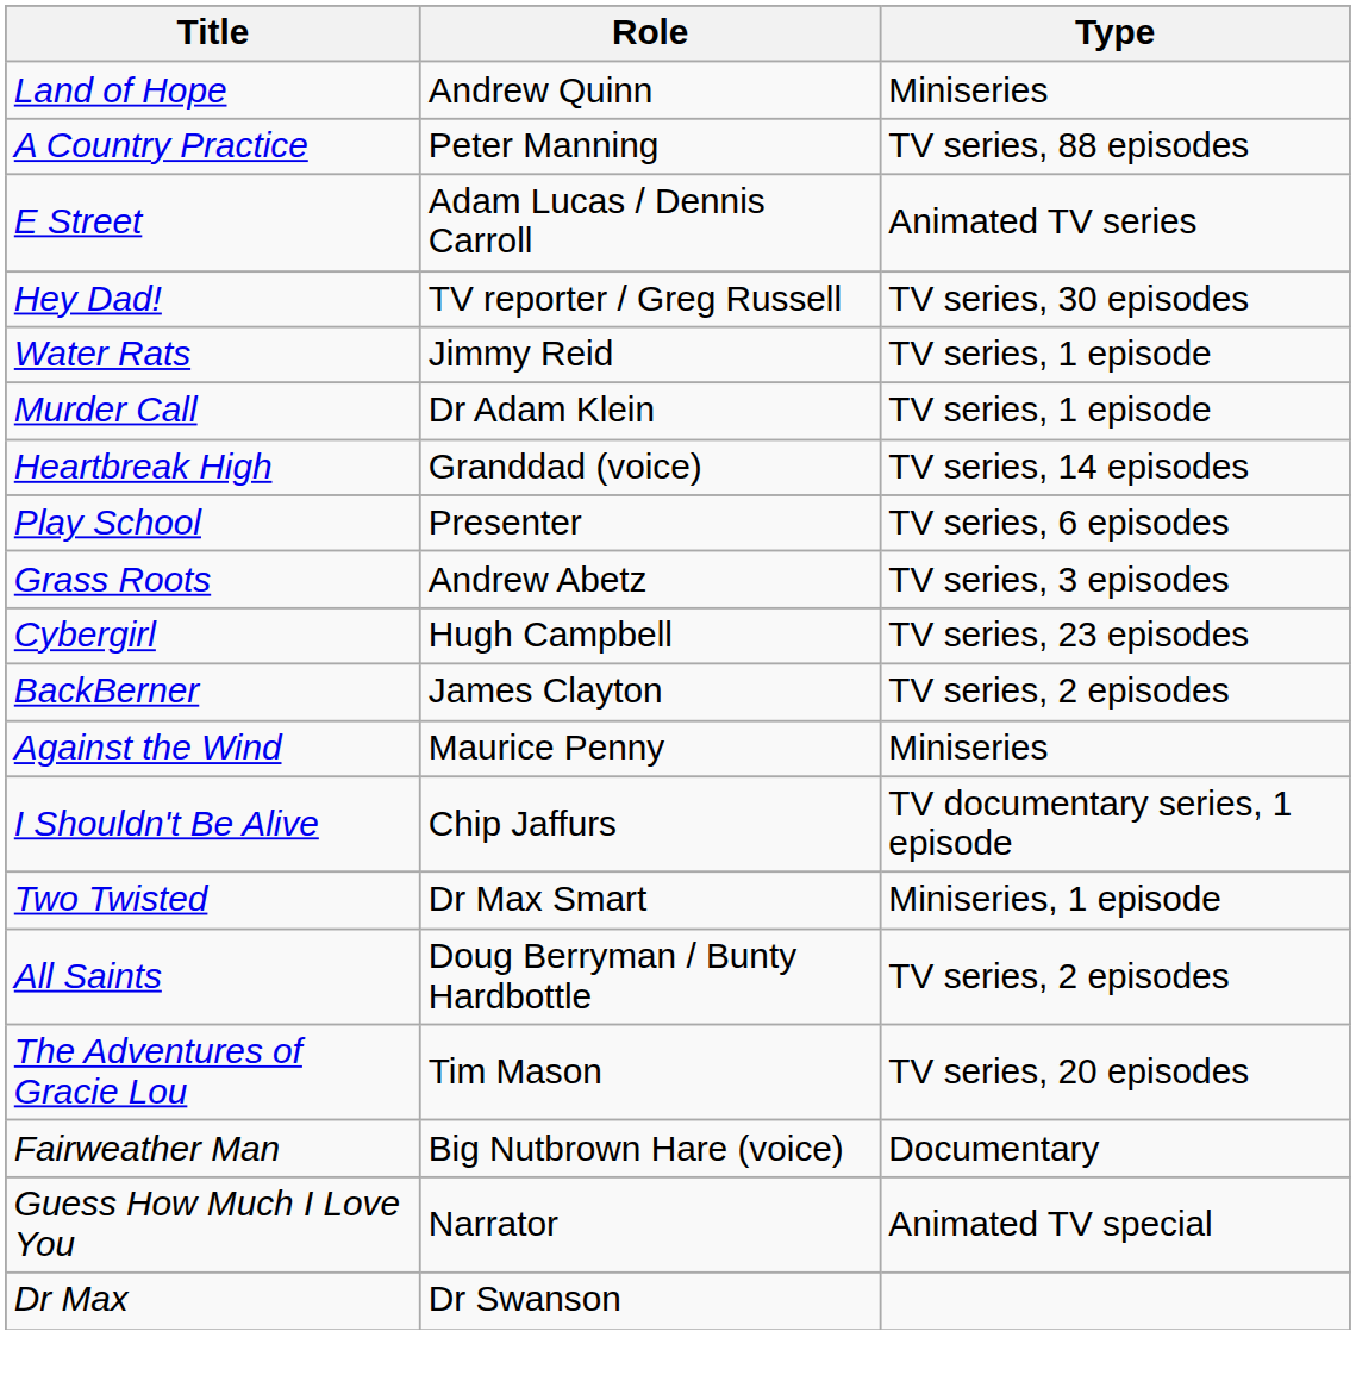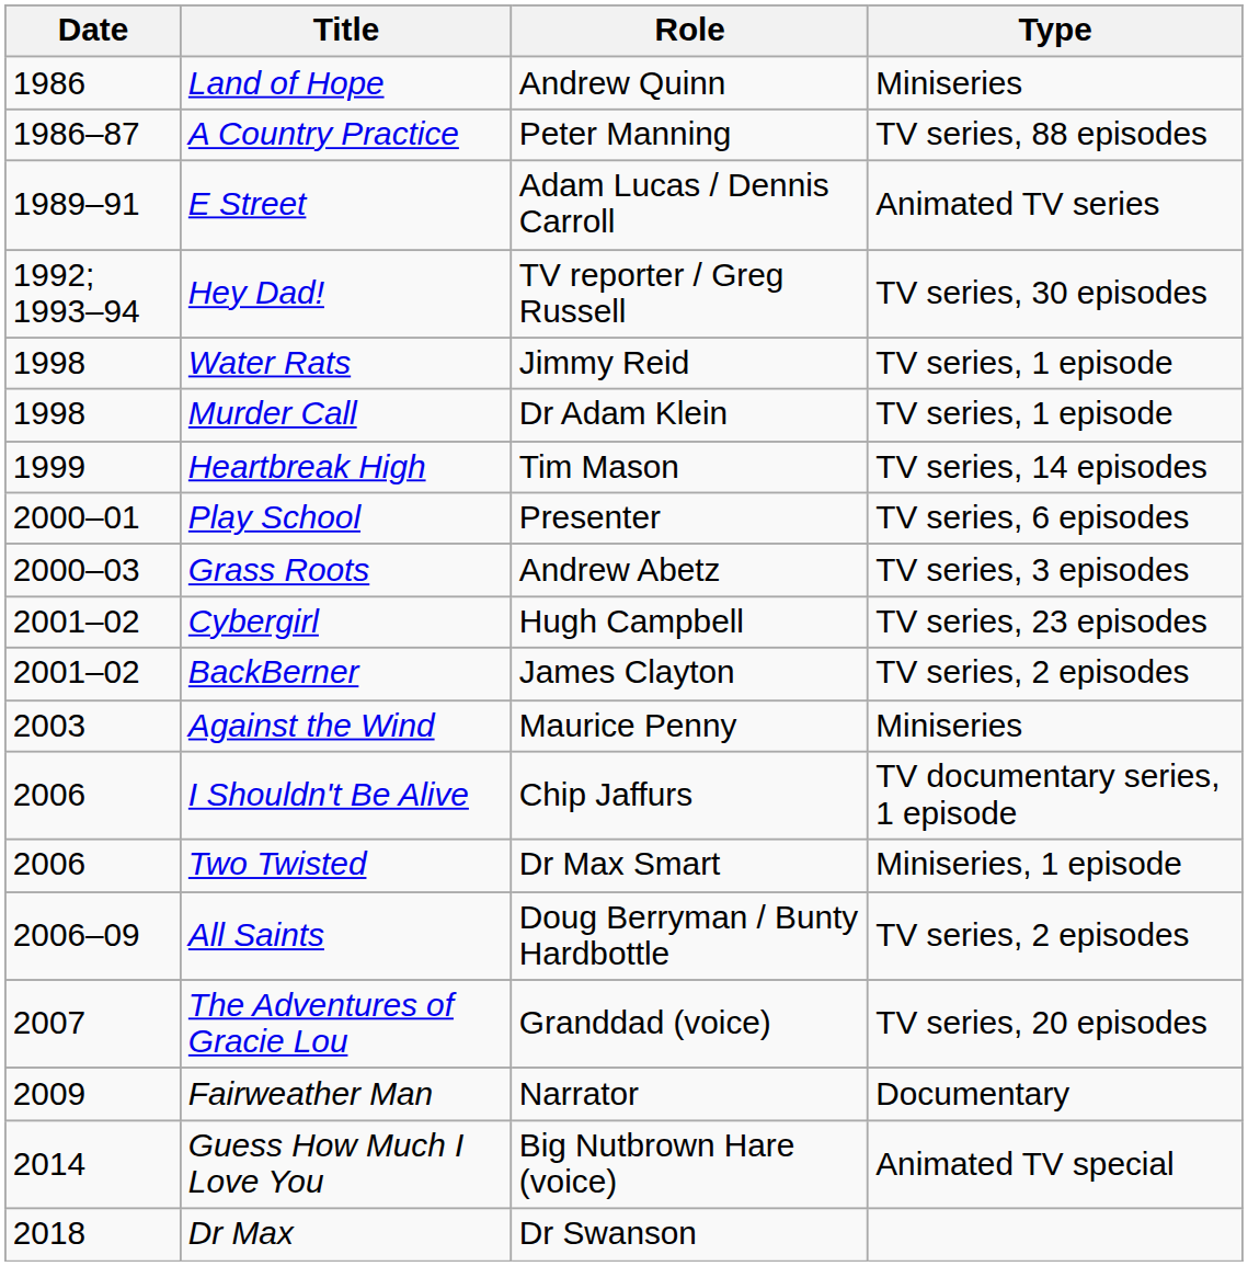+ column: Date | 1986 | 1986–87 | 1989–91 | 1992; 1993–94 | 1998 | 1998 | 1999 | 2000–01 | 2000–03 | 2001–02 | 2001–02 | 2003 | 2006 | 2006 | 2006–09 | 2007 | 2009 | 2014 | 2018
Heartbreak High | Role: Granddad (voice) -> Tim Mason
The Adventures of Gracie Lou | Role: Tim Mason -> Granddad (voice)
Fairweather Man | Role: Big Nutbrown Hare (voice) -> Narrator
Guess How Much I Love You | Role: Narrator -> Big Nutbrown Hare (voice)
